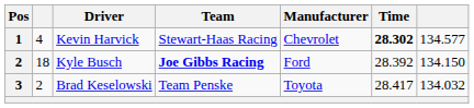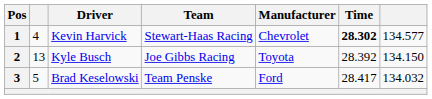Kyle Busch | column 2: 18 -> 13
Kyle Busch | Team: bold -> normal
Kyle Busch | Manufacturer: Ford -> Toyota
Brad Keselowski | column 2: 2 -> 5
Brad Keselowski | Manufacturer: Toyota -> Ford
